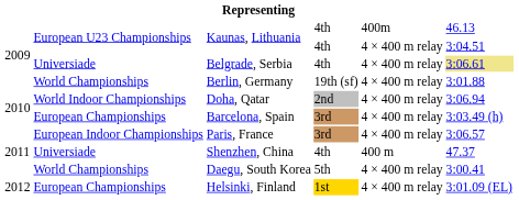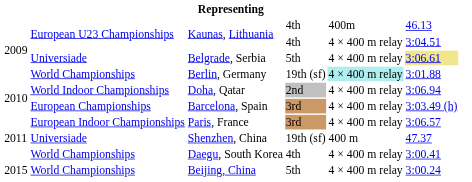Belgrade, Serbia | column 4: 4th -> 5th
Berlin, Germany | column 5: no background -> paleturquoise background
Shenzhen, China | column 4: 4th -> 19th (sf)
Daegu, South Korea | column 4: 5th -> 4th
- row: 2012 | European Championships | Helsinki, Finland | 1st | 4 × 400 m relay | 3:01.09 (EL)
+ row: 2015 | World Championships | Beijing, China | 5th | 4 × 400 m relay | 3:00.24
